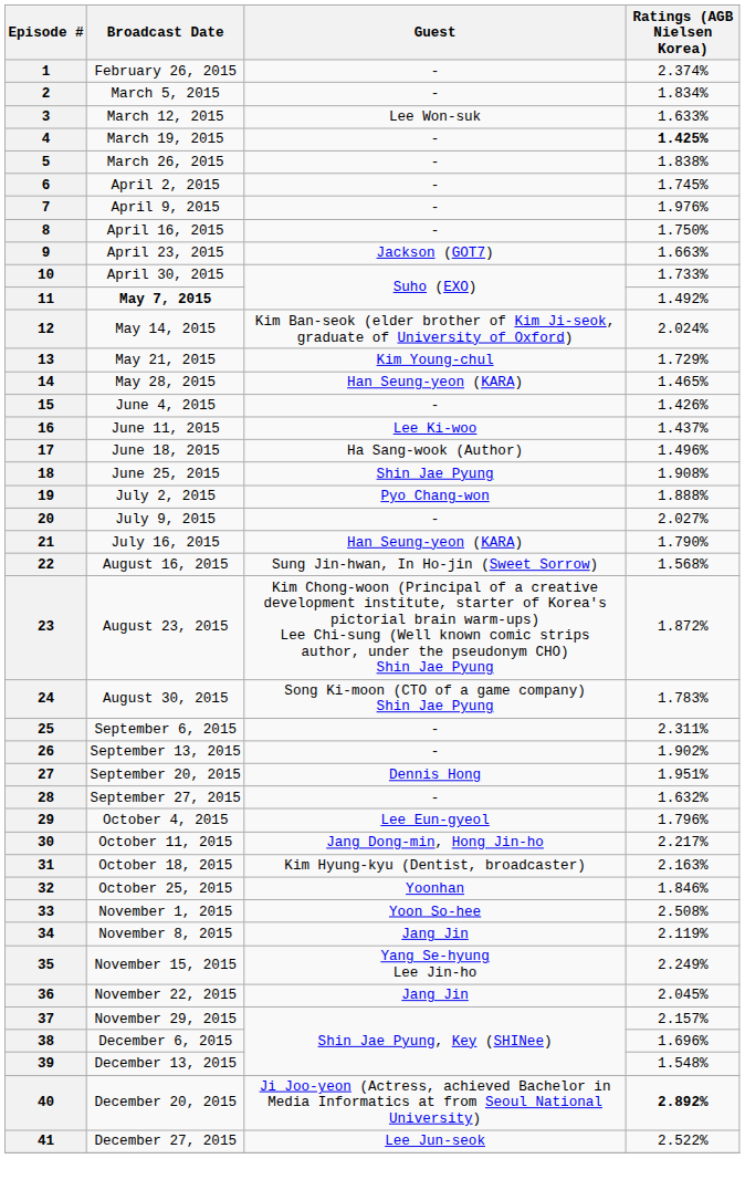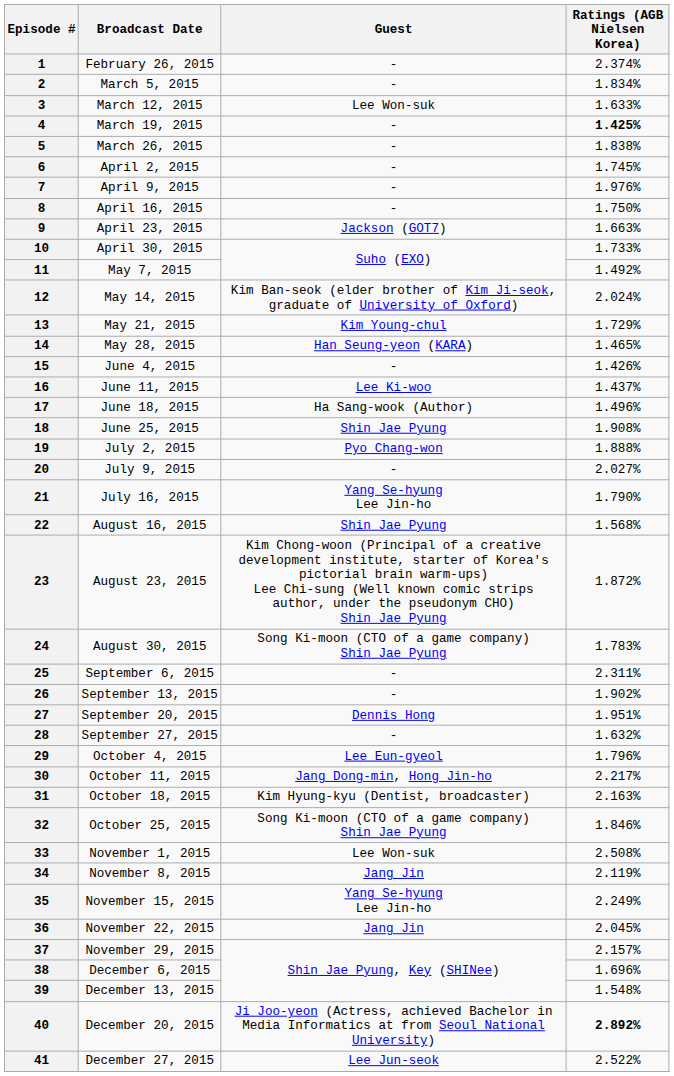11 | Broadcast Date: bold -> normal
21 | Guest: Han Seung-yeon (KARA) -> Yang Se-hyung Lee Jin-ho
22 | Guest: Sung Jin-hwan, In Ho-jin (Sweet Sorrow) -> Shin Jae Pyung
32 | Guest: Yoonhan -> Song Ki-moon (CTO of a game company) Shin Jae Pyung
33 | Guest: Yoon So-hee -> Lee Won-suk
